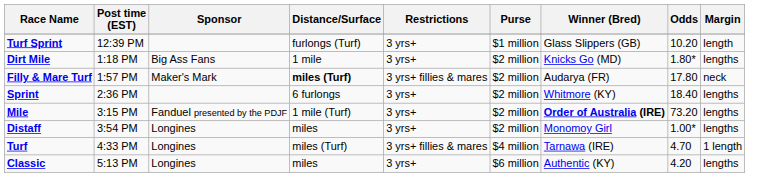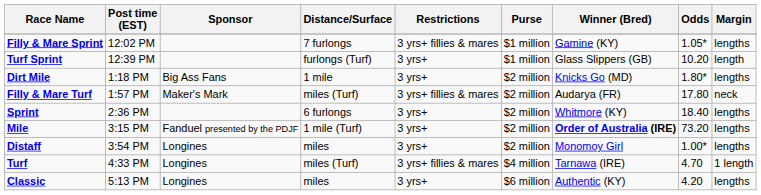+ row: Filly & Mare Sprint | 12:02 PM | 7 furlongs | 3 yrs+ fillies & mares | $1 million | Gamine (KY) | 1.05* | lengths
Filly & Mare Turf | Distance/Surface: bold -> normal
